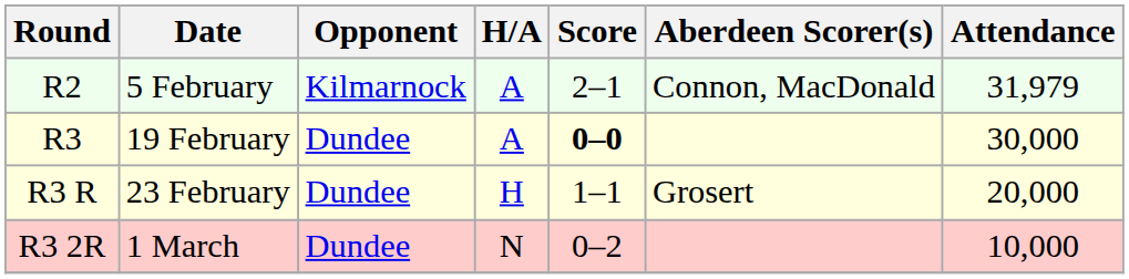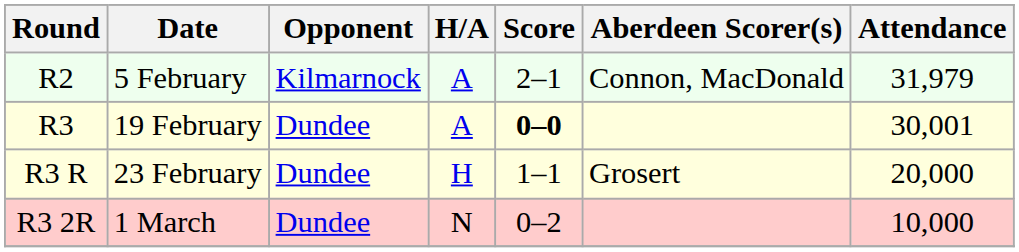R3 | Attendance: 30,000 -> 30,001
